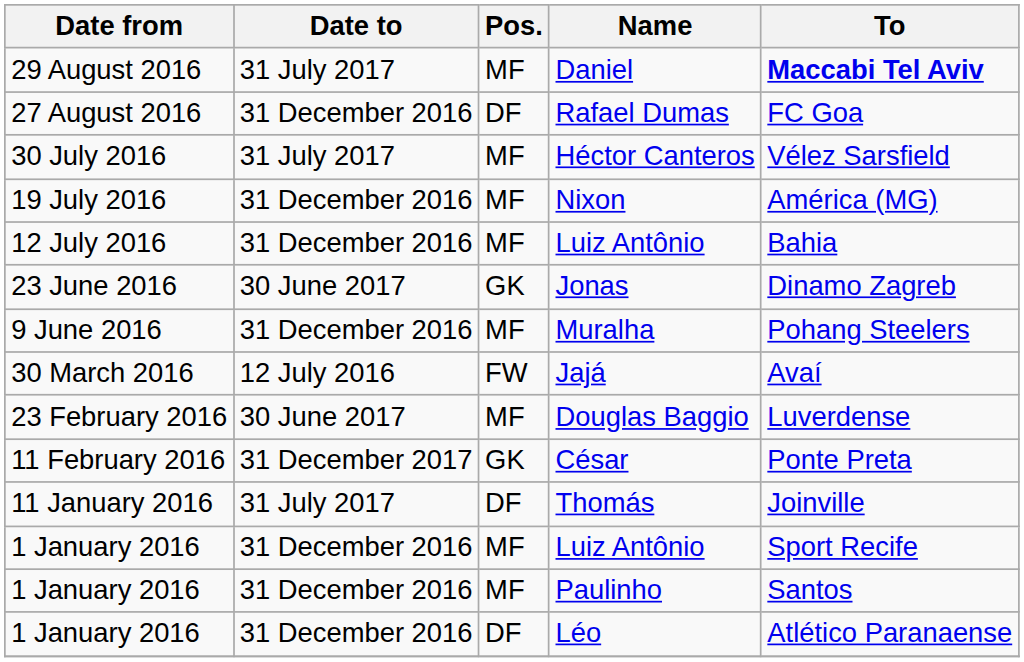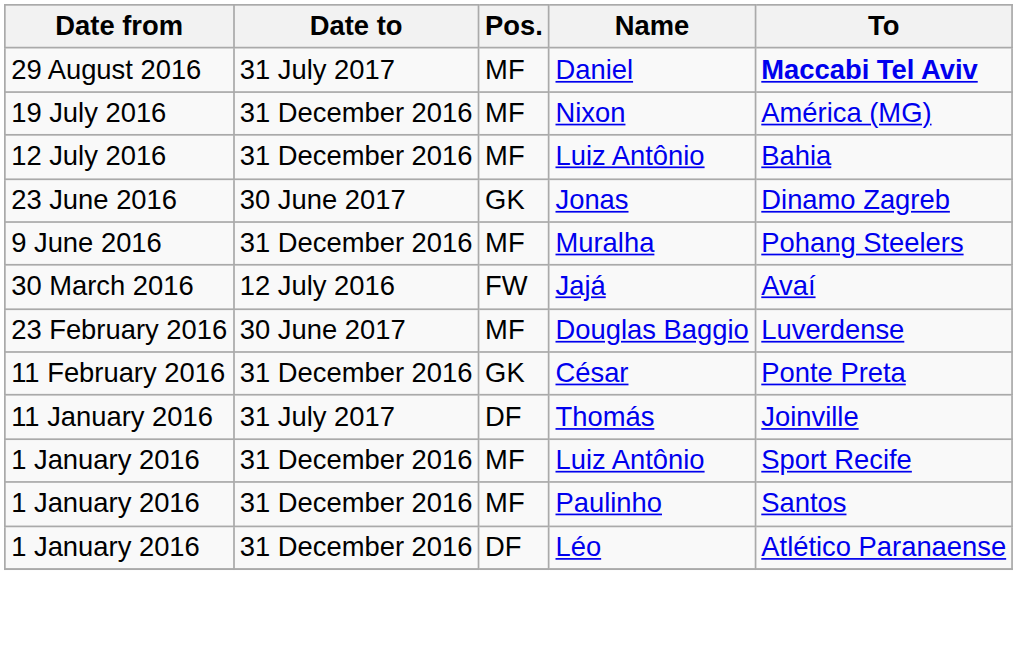- row: 27 August 2016 | 31 December 2016 | DF | Rafael Dumas | FC Goa
- row: 30 July 2016 | 31 July 2017 | MF | Héctor Canteros | Vélez Sarsfield
César | Date to: 31 December 2017 -> 31 December 2016
